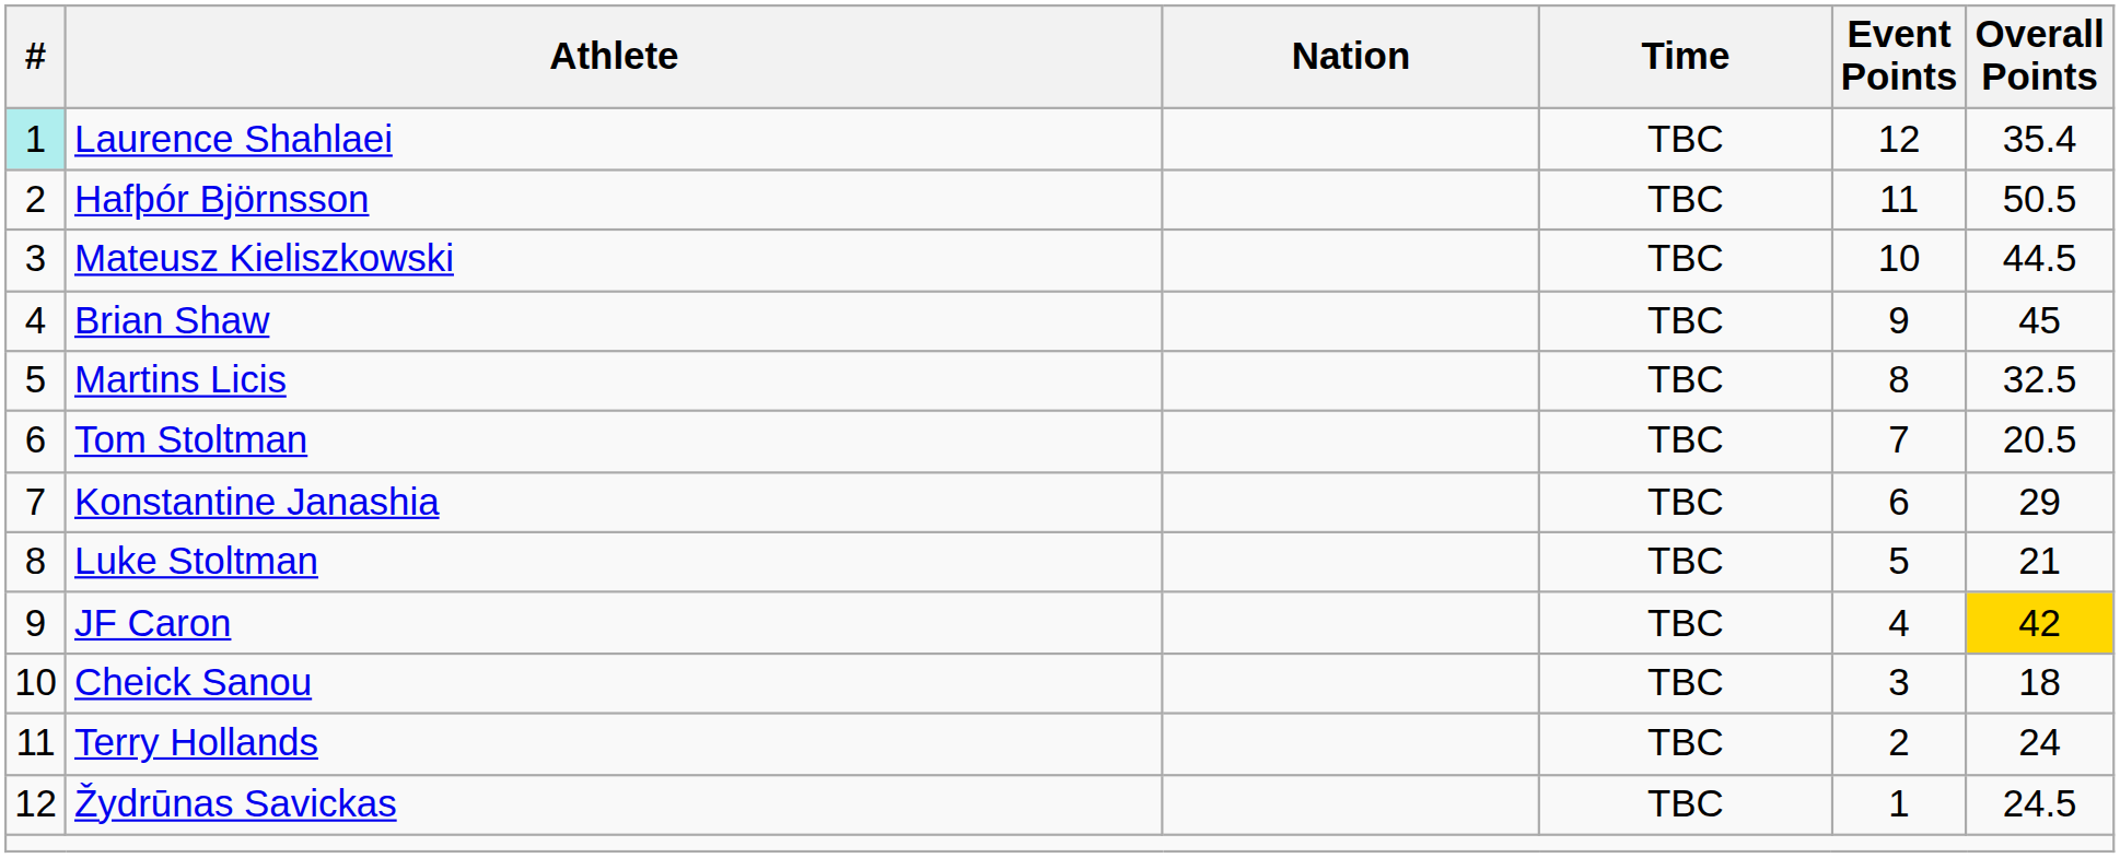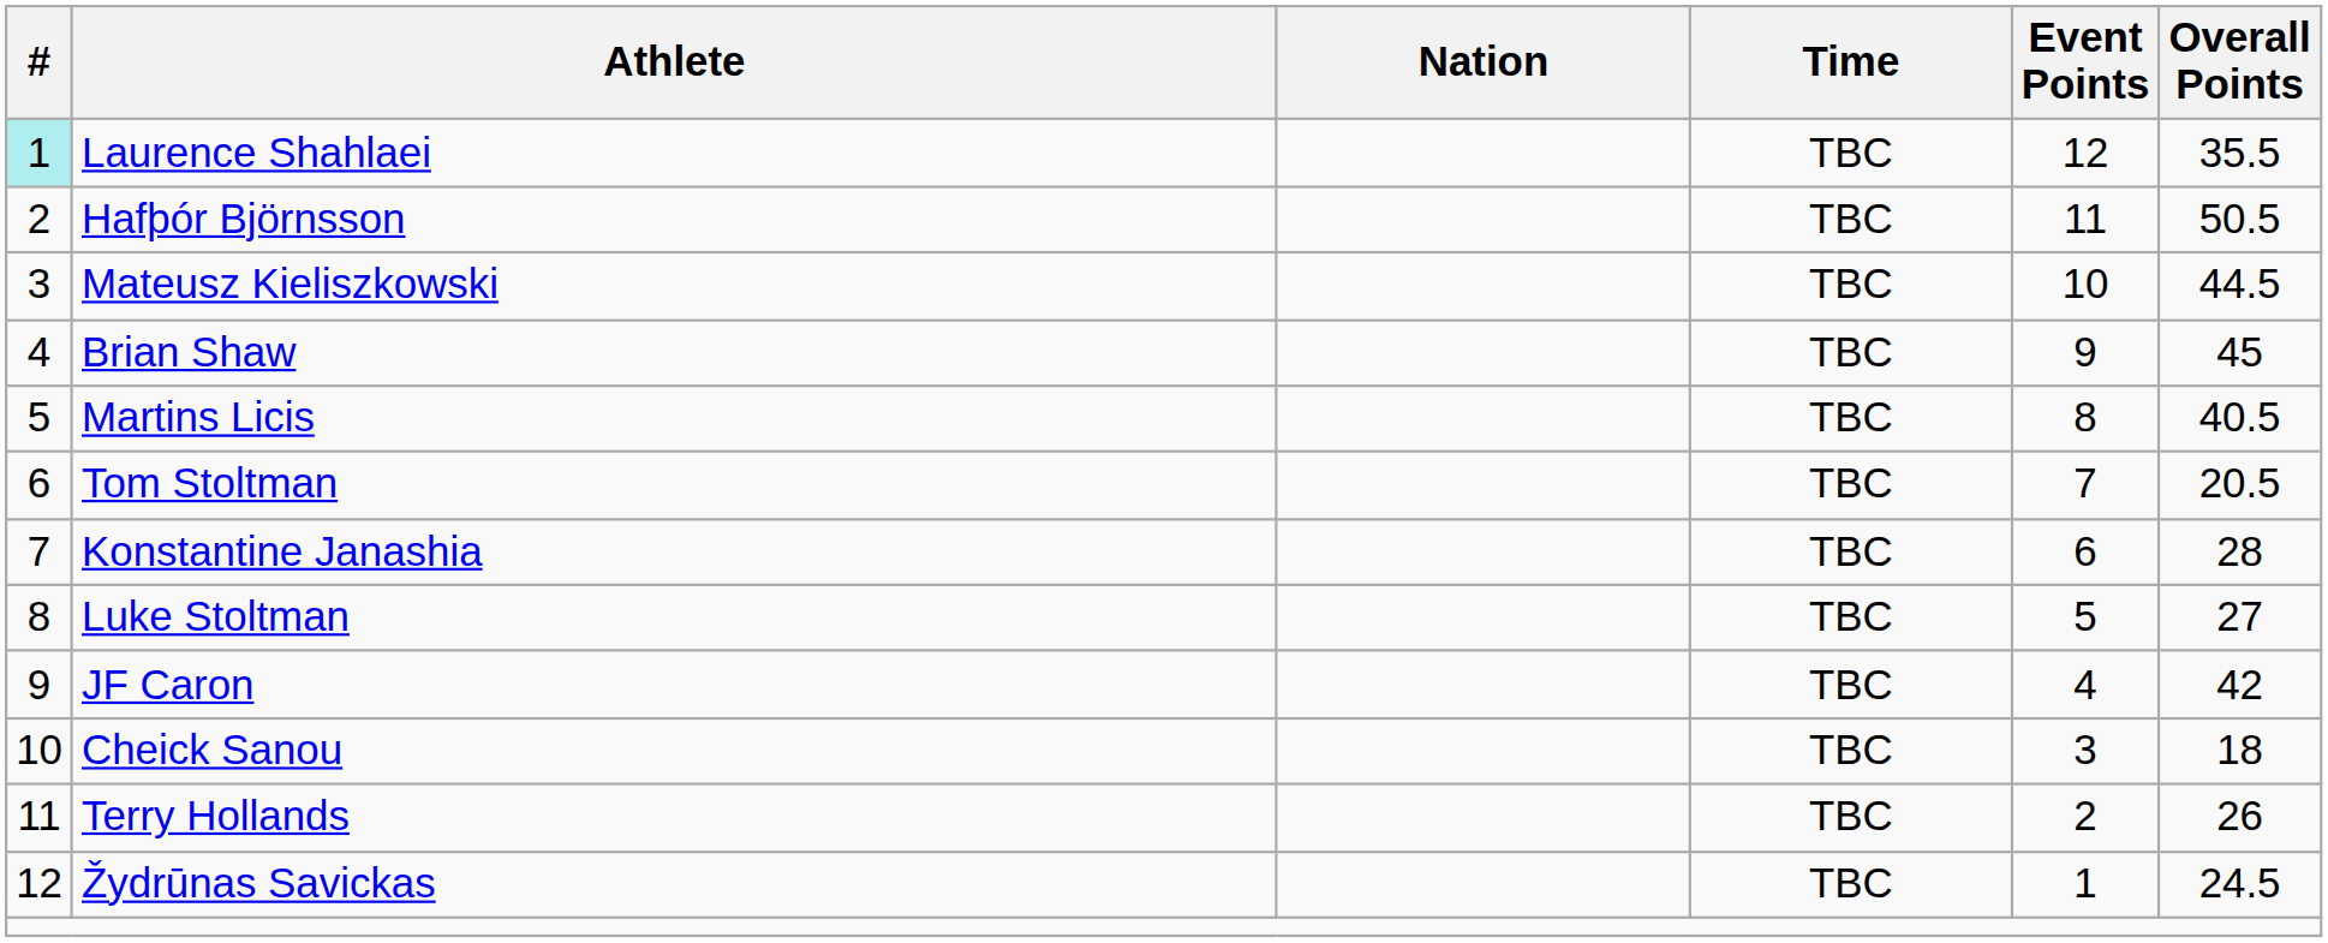Laurence Shahlaei | Overall Points: 35.4 -> 35.5
Martins Licis | Overall Points: 32.5 -> 40.5
Konstantine Janashia | Overall Points: 29 -> 28
Luke Stoltman | Overall Points: 21 -> 27
JF Caron | Overall Points: gold background -> no background
Terry Hollands | Overall Points: 24 -> 26
